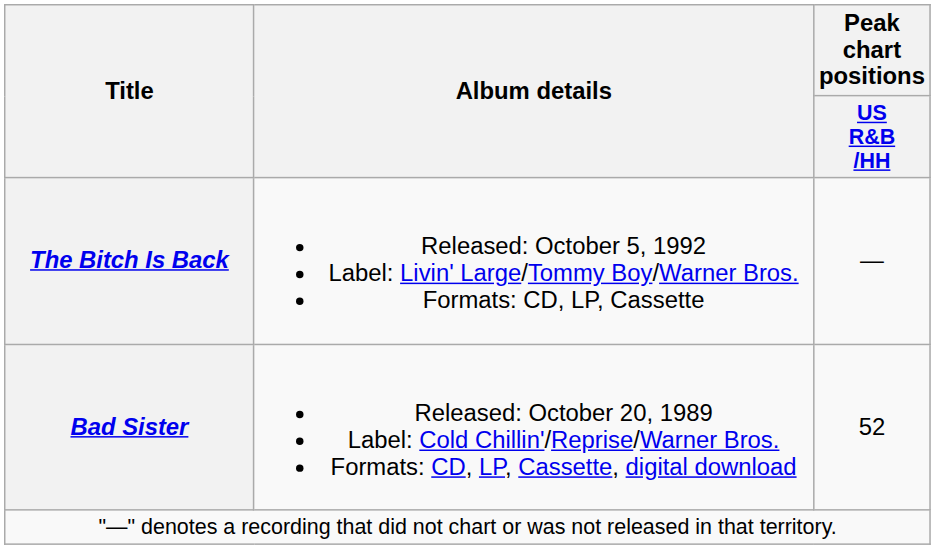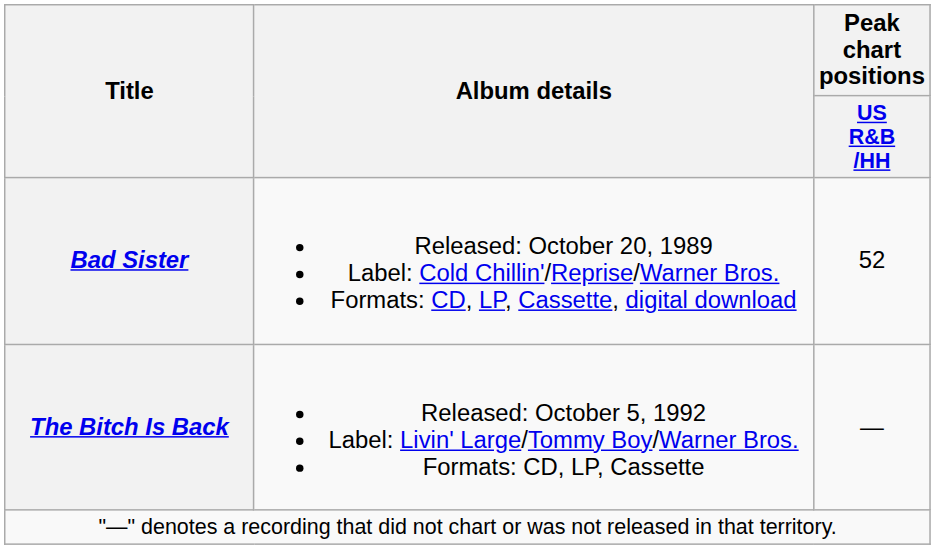rows swapped: Bad Sister <-> The Bitch Is Back
